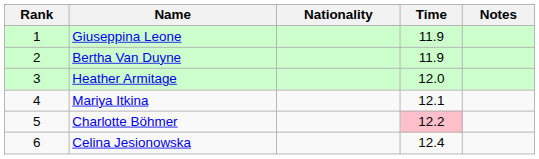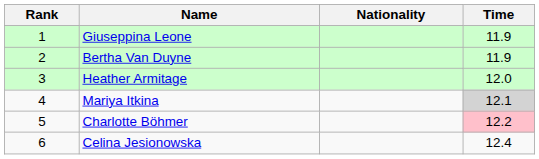- column: Notes
Mariya Itkina | Time: no background -> lightgrey background
